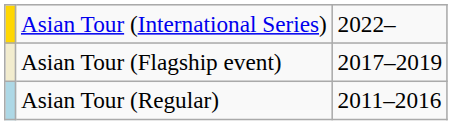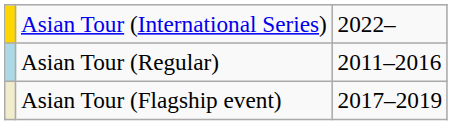rows swapped: Asian Tour (Flagship event) <-> Asian Tour (Regular)
